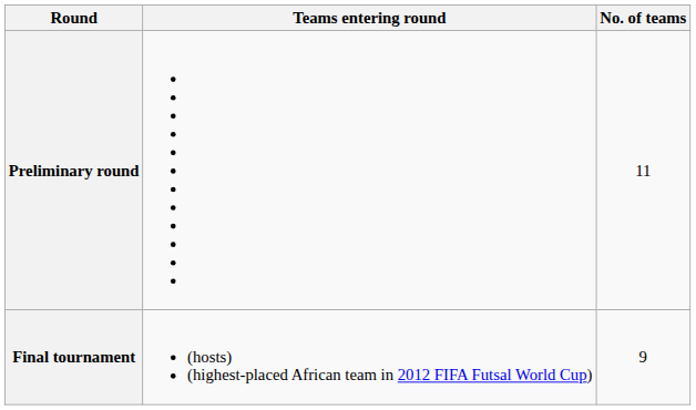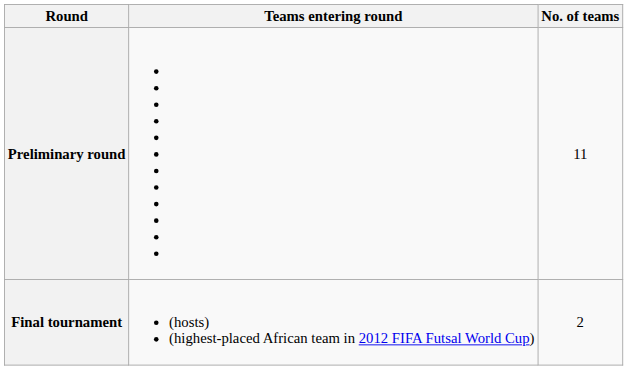Final tournament | No. of teams: 9 -> 2
